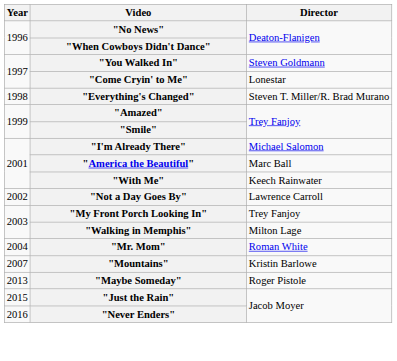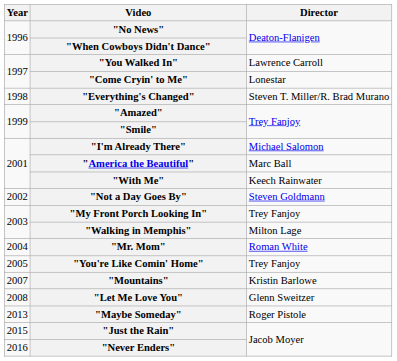"You Walked In" | Director: Steven Goldmann -> Lawrence Carroll
"Not a Day Goes By" | Director: Lawrence Carroll -> Steven Goldmann
+ row: 2005 | "You're Like Comin' Home" | Trey Fanjoy
+ row: 2008 | "Let Me Love You" | Glenn Sweitzer
